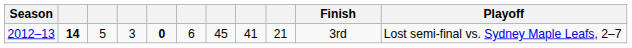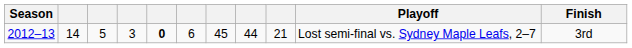columns swapped: Finish <-> Playoff
2012–13 | column 2: bold -> normal
2012–13 | column 8: 41 -> 44
